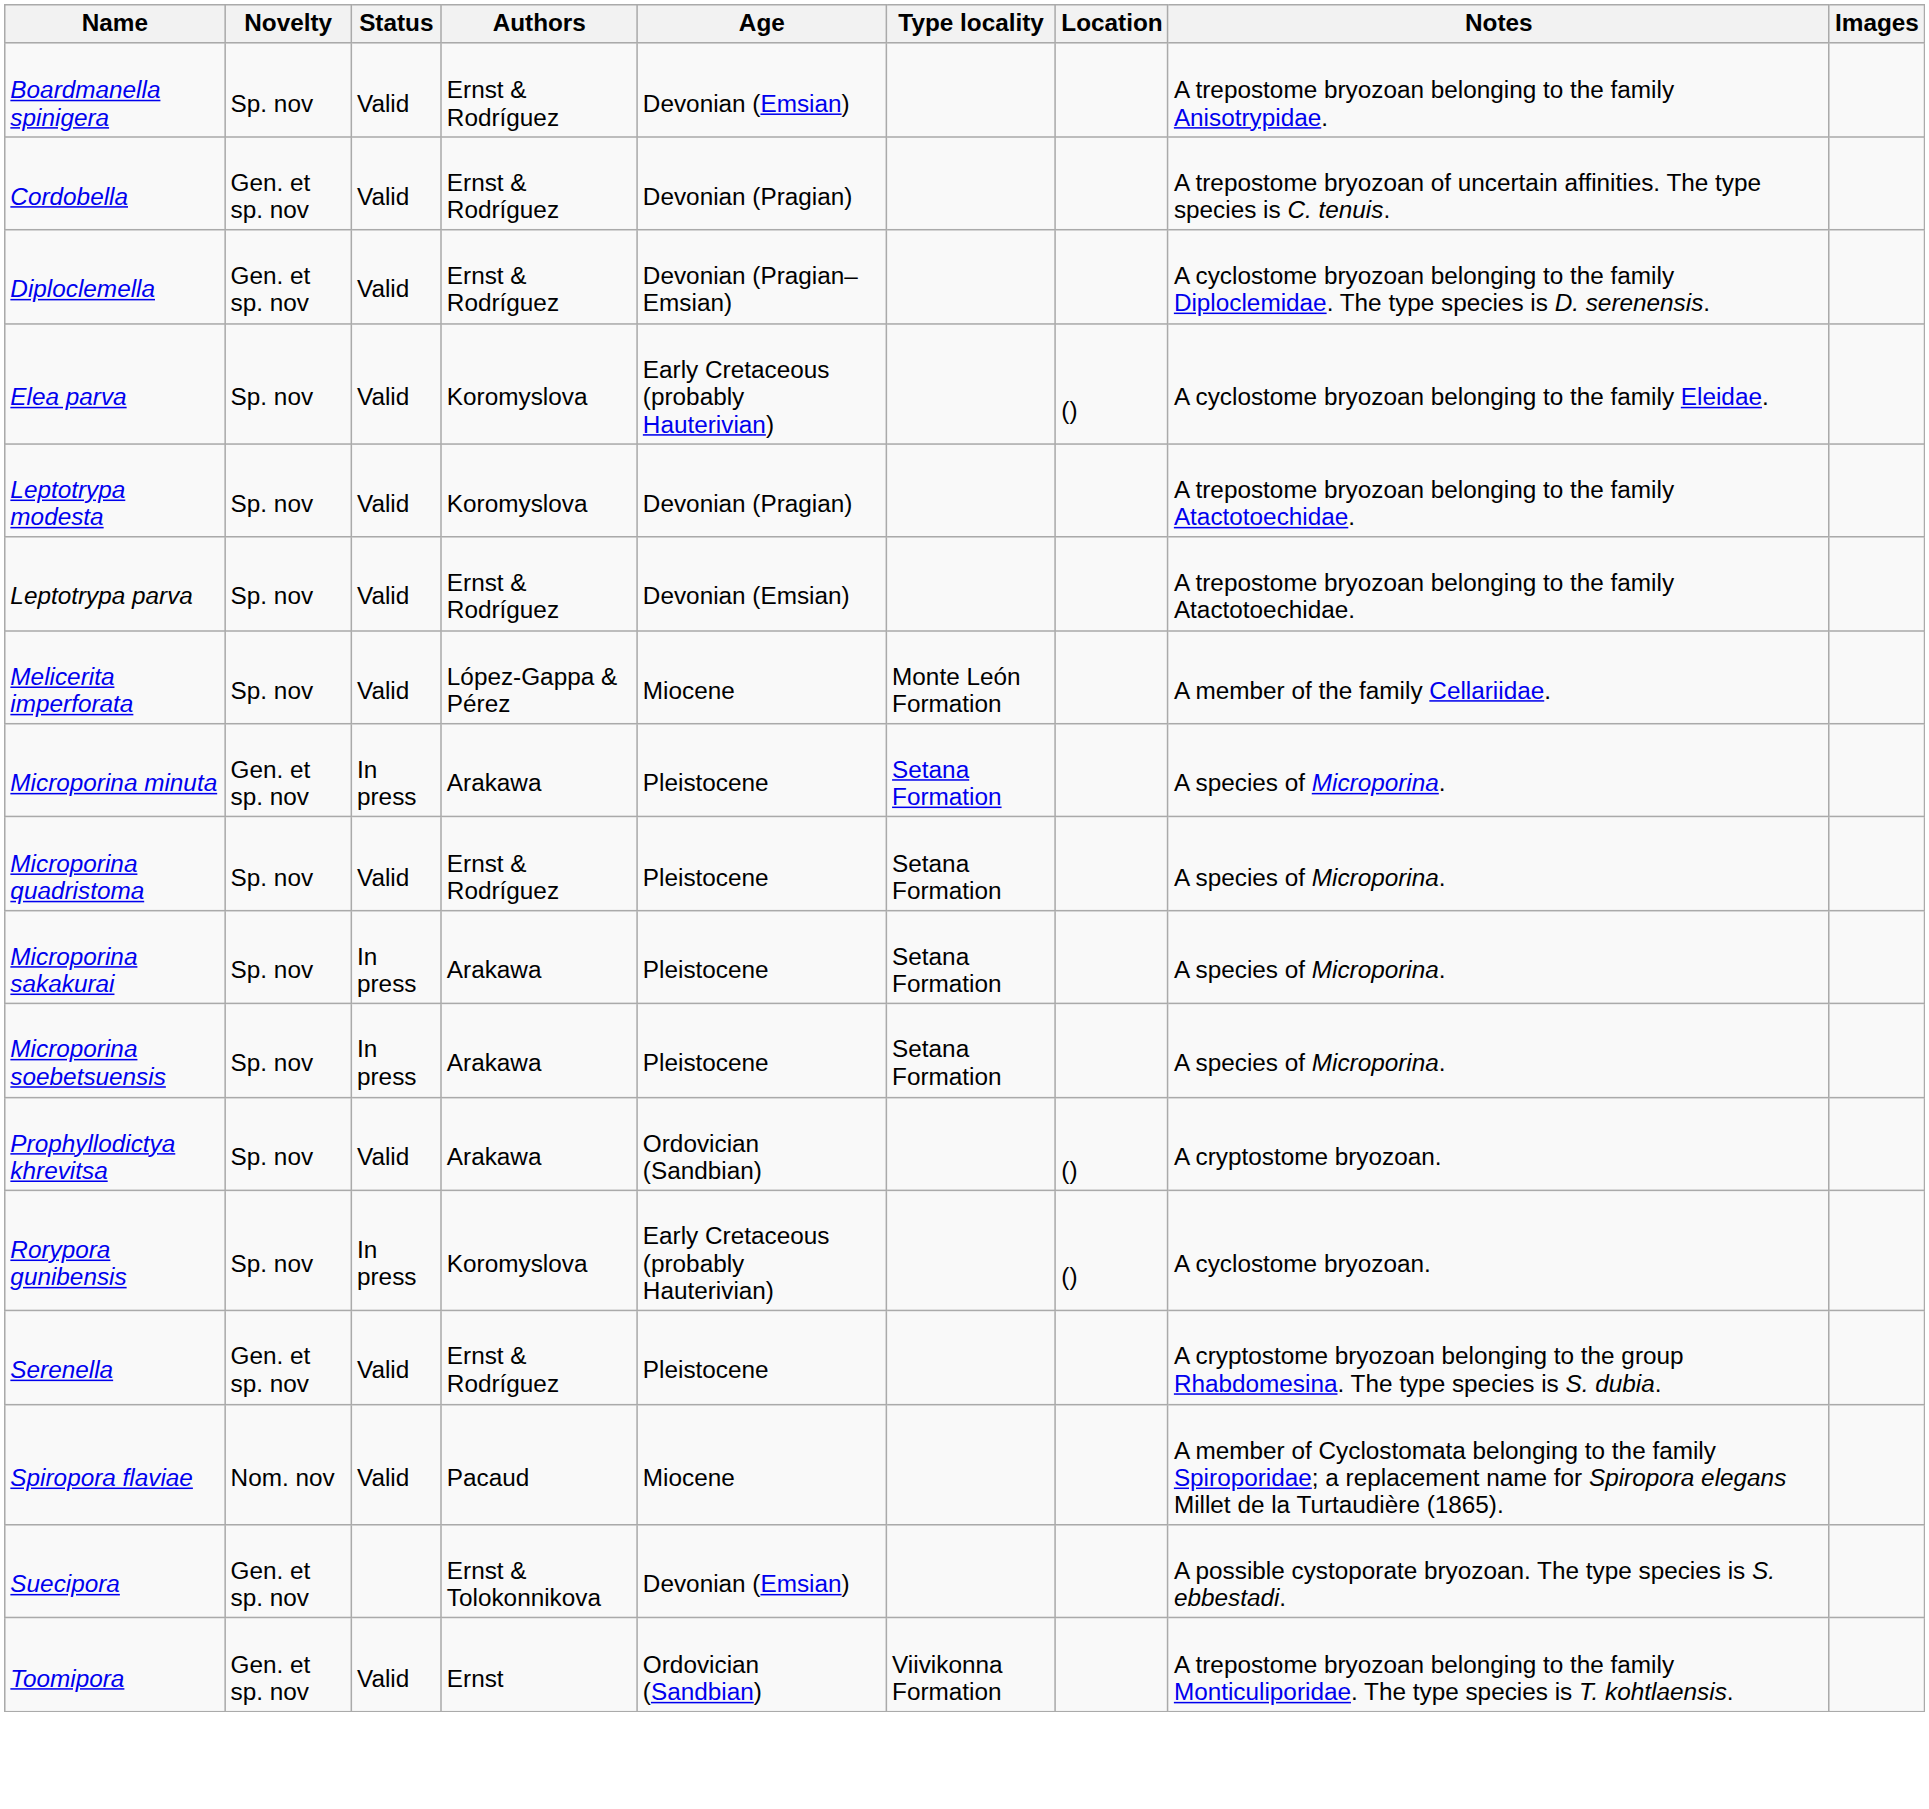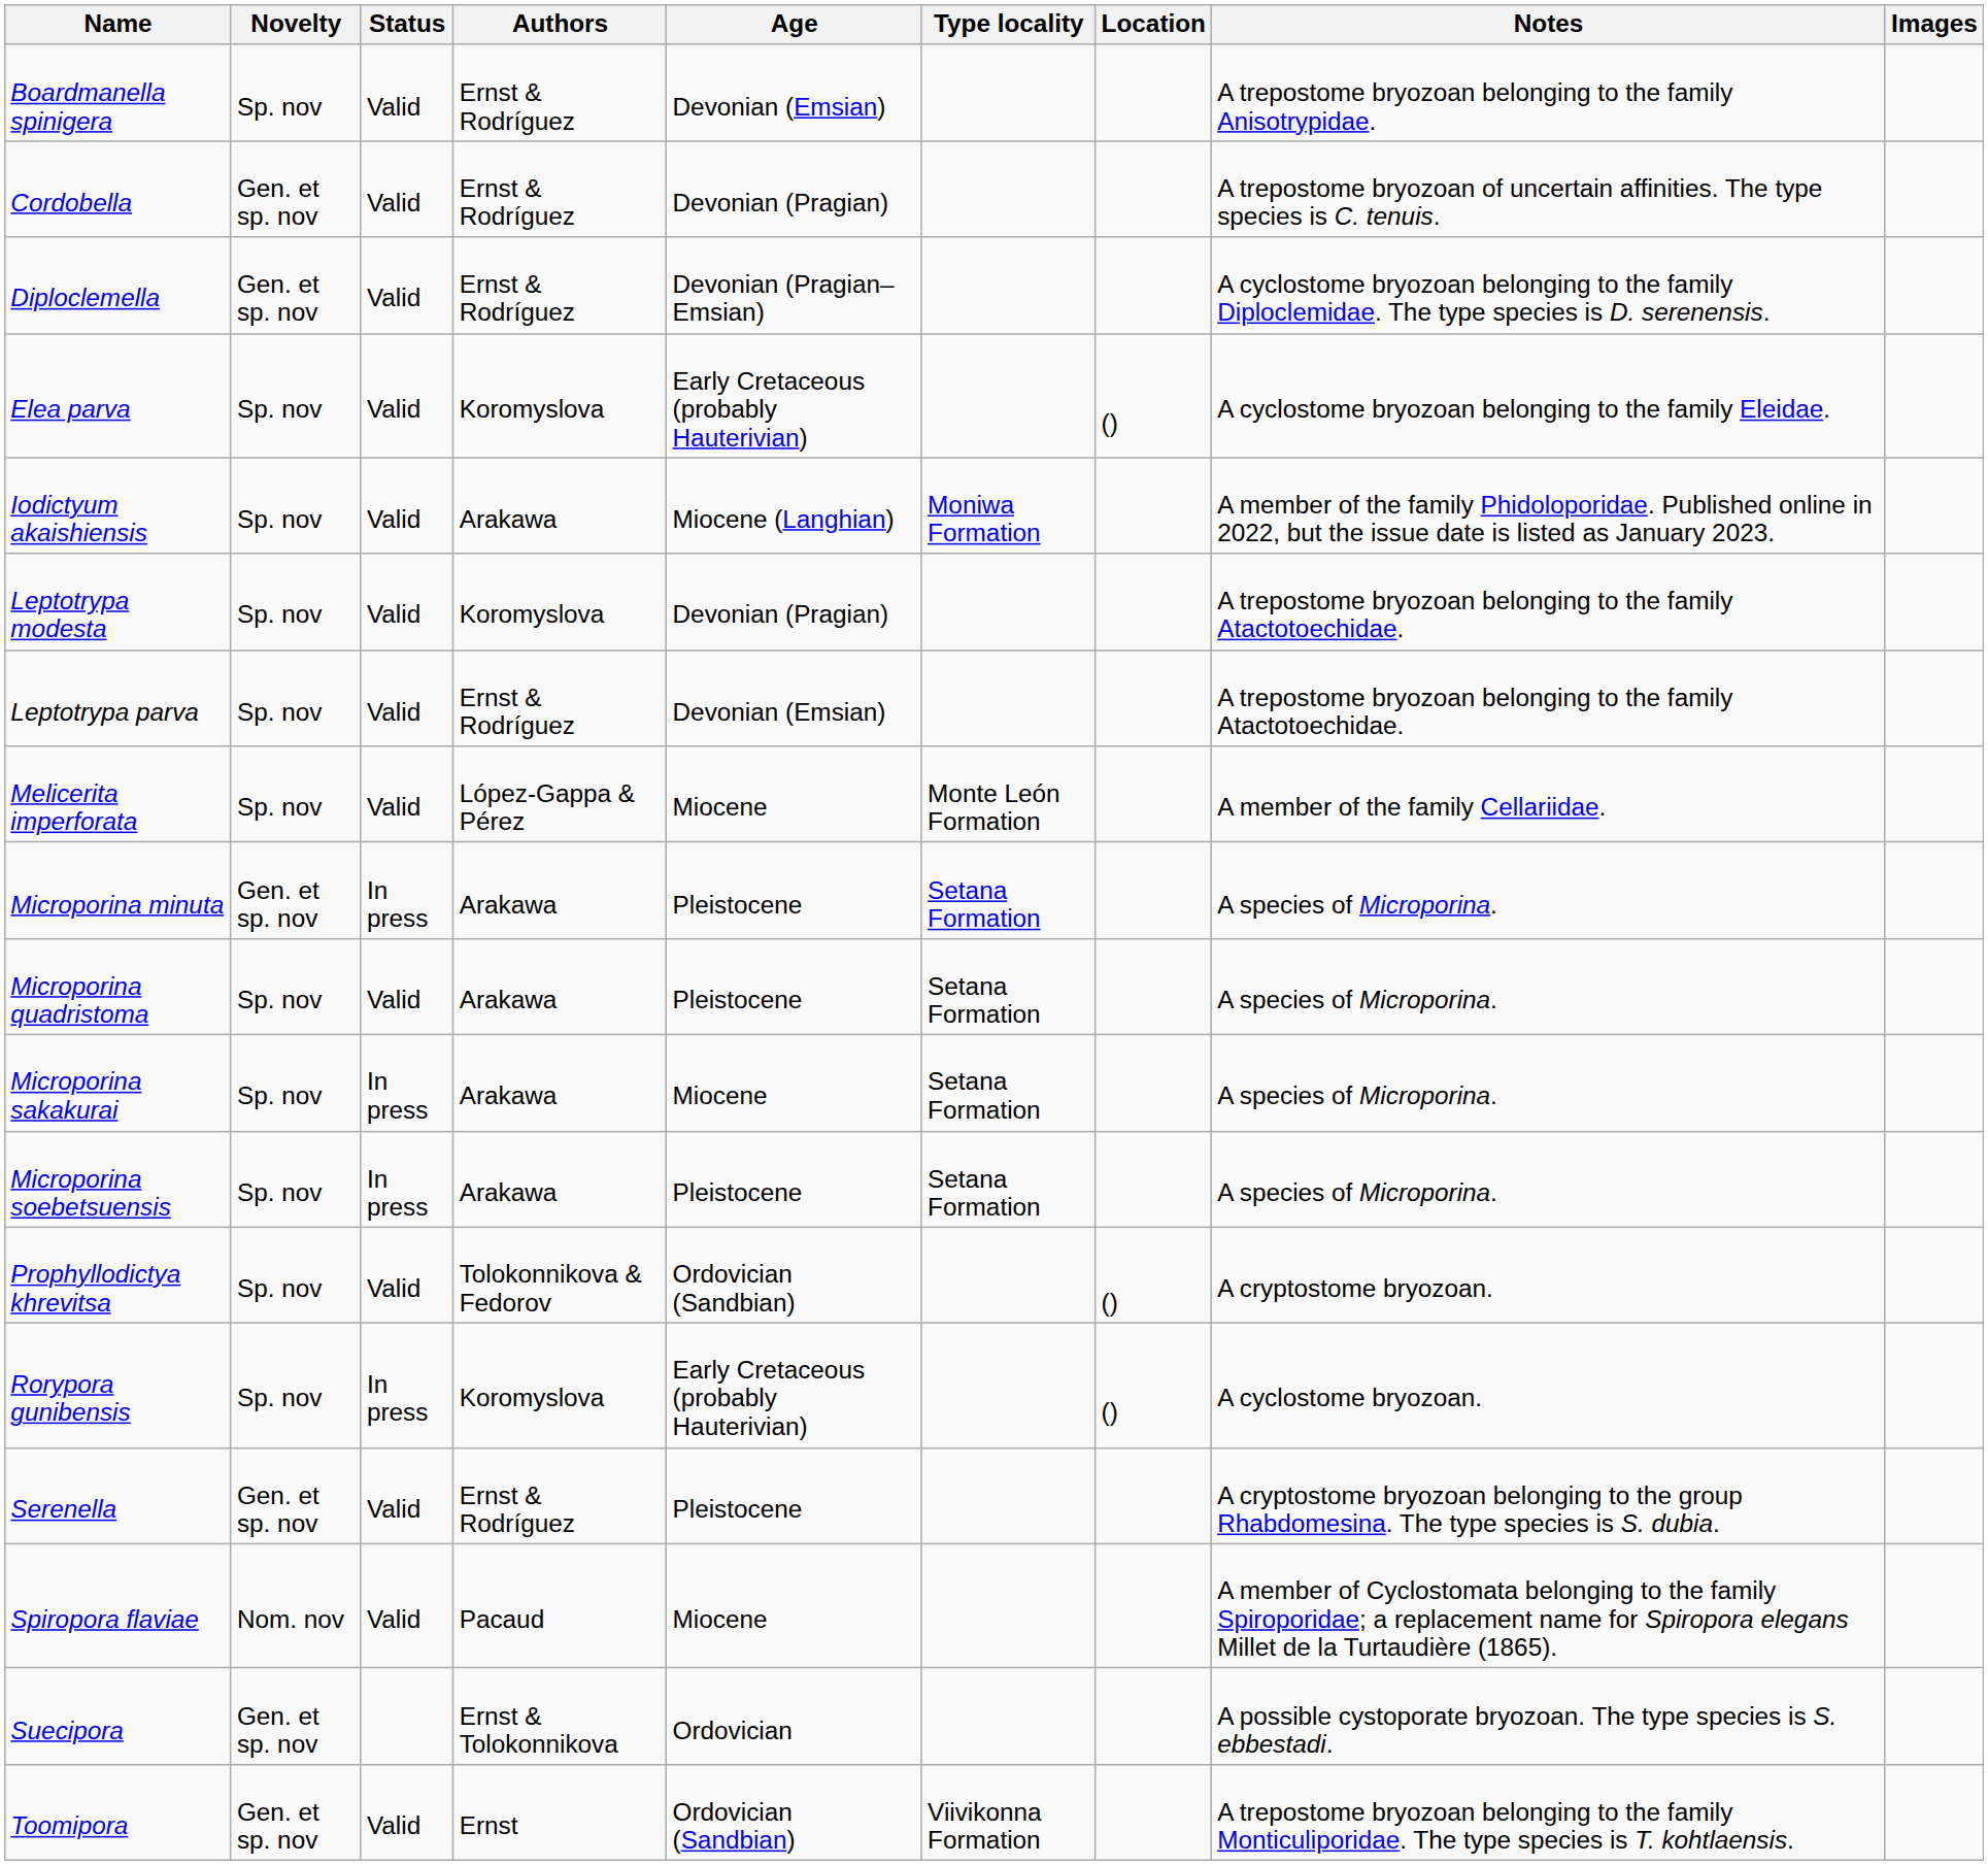+ row: Iodictyum akaishiensis | Sp. nov | Valid | Arakawa | Miocene (Langhian) | Moniwa Formation | A member of the family Phidoloporidae. Published online in 2022, but the issue date is listed as January 2023.
Microporina quadristoma | Authors: Ernst & Rodríguez -> Arakawa
Microporina sakakurai | Age: Pleistocene -> Miocene
Prophyllodictya khrevitsa | Authors: Arakawa -> Tolokonnikova & Fedorov
Suecipora | Age: Devonian (Emsian) -> Ordovician
